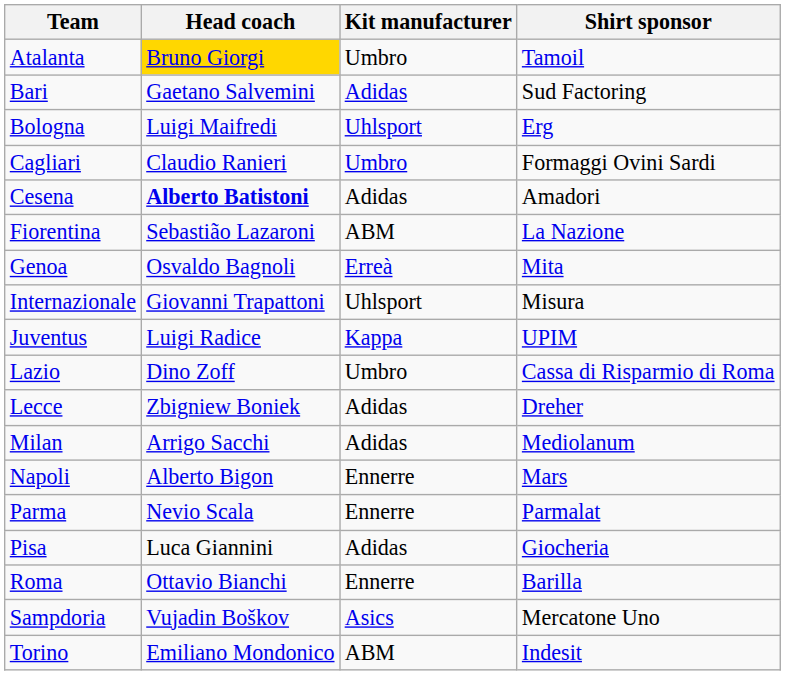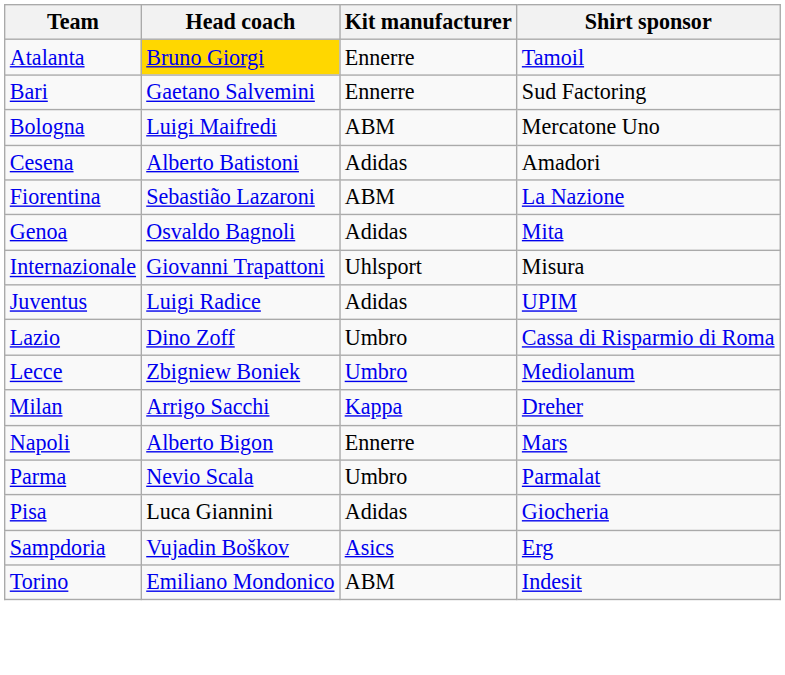Atalanta | Kit manufacturer: Umbro -> Ennerre
Bari | Kit manufacturer: Adidas -> Ennerre
Bologna | Kit manufacturer: Uhlsport -> ABM
Bologna | Shirt sponsor: Erg -> Mercatone Uno
- row: Cagliari | Claudio Ranieri | Umbro | Formaggi Ovini Sardi
Cesena | Head coach: bold -> normal
Genoa | Kit manufacturer: Erreà -> Adidas
Juventus | Kit manufacturer: Kappa -> Adidas
Lecce | Kit manufacturer: Adidas -> Umbro
Lecce | Shirt sponsor: Dreher -> Mediolanum
Milan | Kit manufacturer: Adidas -> Kappa
Milan | Shirt sponsor: Mediolanum -> Dreher
Parma | Kit manufacturer: Ennerre -> Umbro
- row: Roma | Ottavio Bianchi | Ennerre | Barilla
Sampdoria | Shirt sponsor: Mercatone Uno -> Erg
